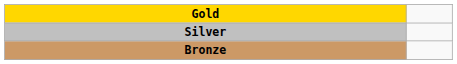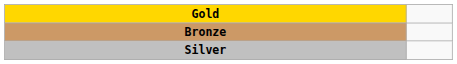rows swapped: Silver <-> Bronze
